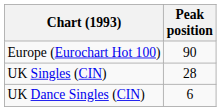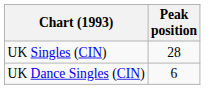- row: Europe (Eurochart Hot 100) | 90
